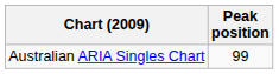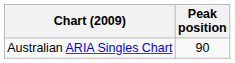Australian ARIA Singles Chart | Peak position: 99 -> 90
